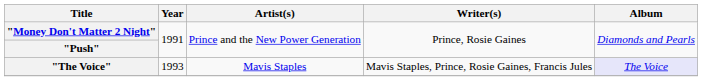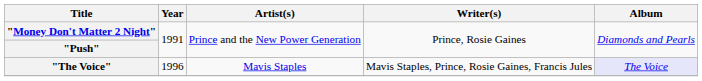"The Voice" | Year: 1993 -> 1996
